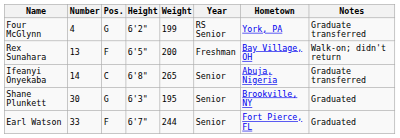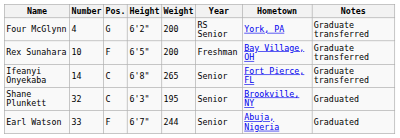Four McGlynn | Weight: 199 -> 200
Rex Sunahara | Number: 13 -> 10
Rex Sunahara | Notes: Walk-on; didn't return -> Graduate transferred
Ifeanyi Onyekaba | Hometown: Abuja, Nigeria -> Fort Pierce, FL
Shane Plunkett | Number: 30 -> 32
Shane Plunkett | Pos.: G -> C
Earl Watson | Hometown: Fort Pierce, FL -> Abuja, Nigeria
